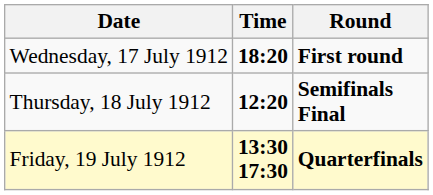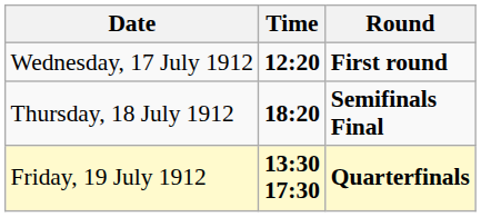Wednesday, 17 July 1912 | Time: 18:20 -> 12:20
Thursday, 18 July 1912 | Time: 12:20 -> 18:20
